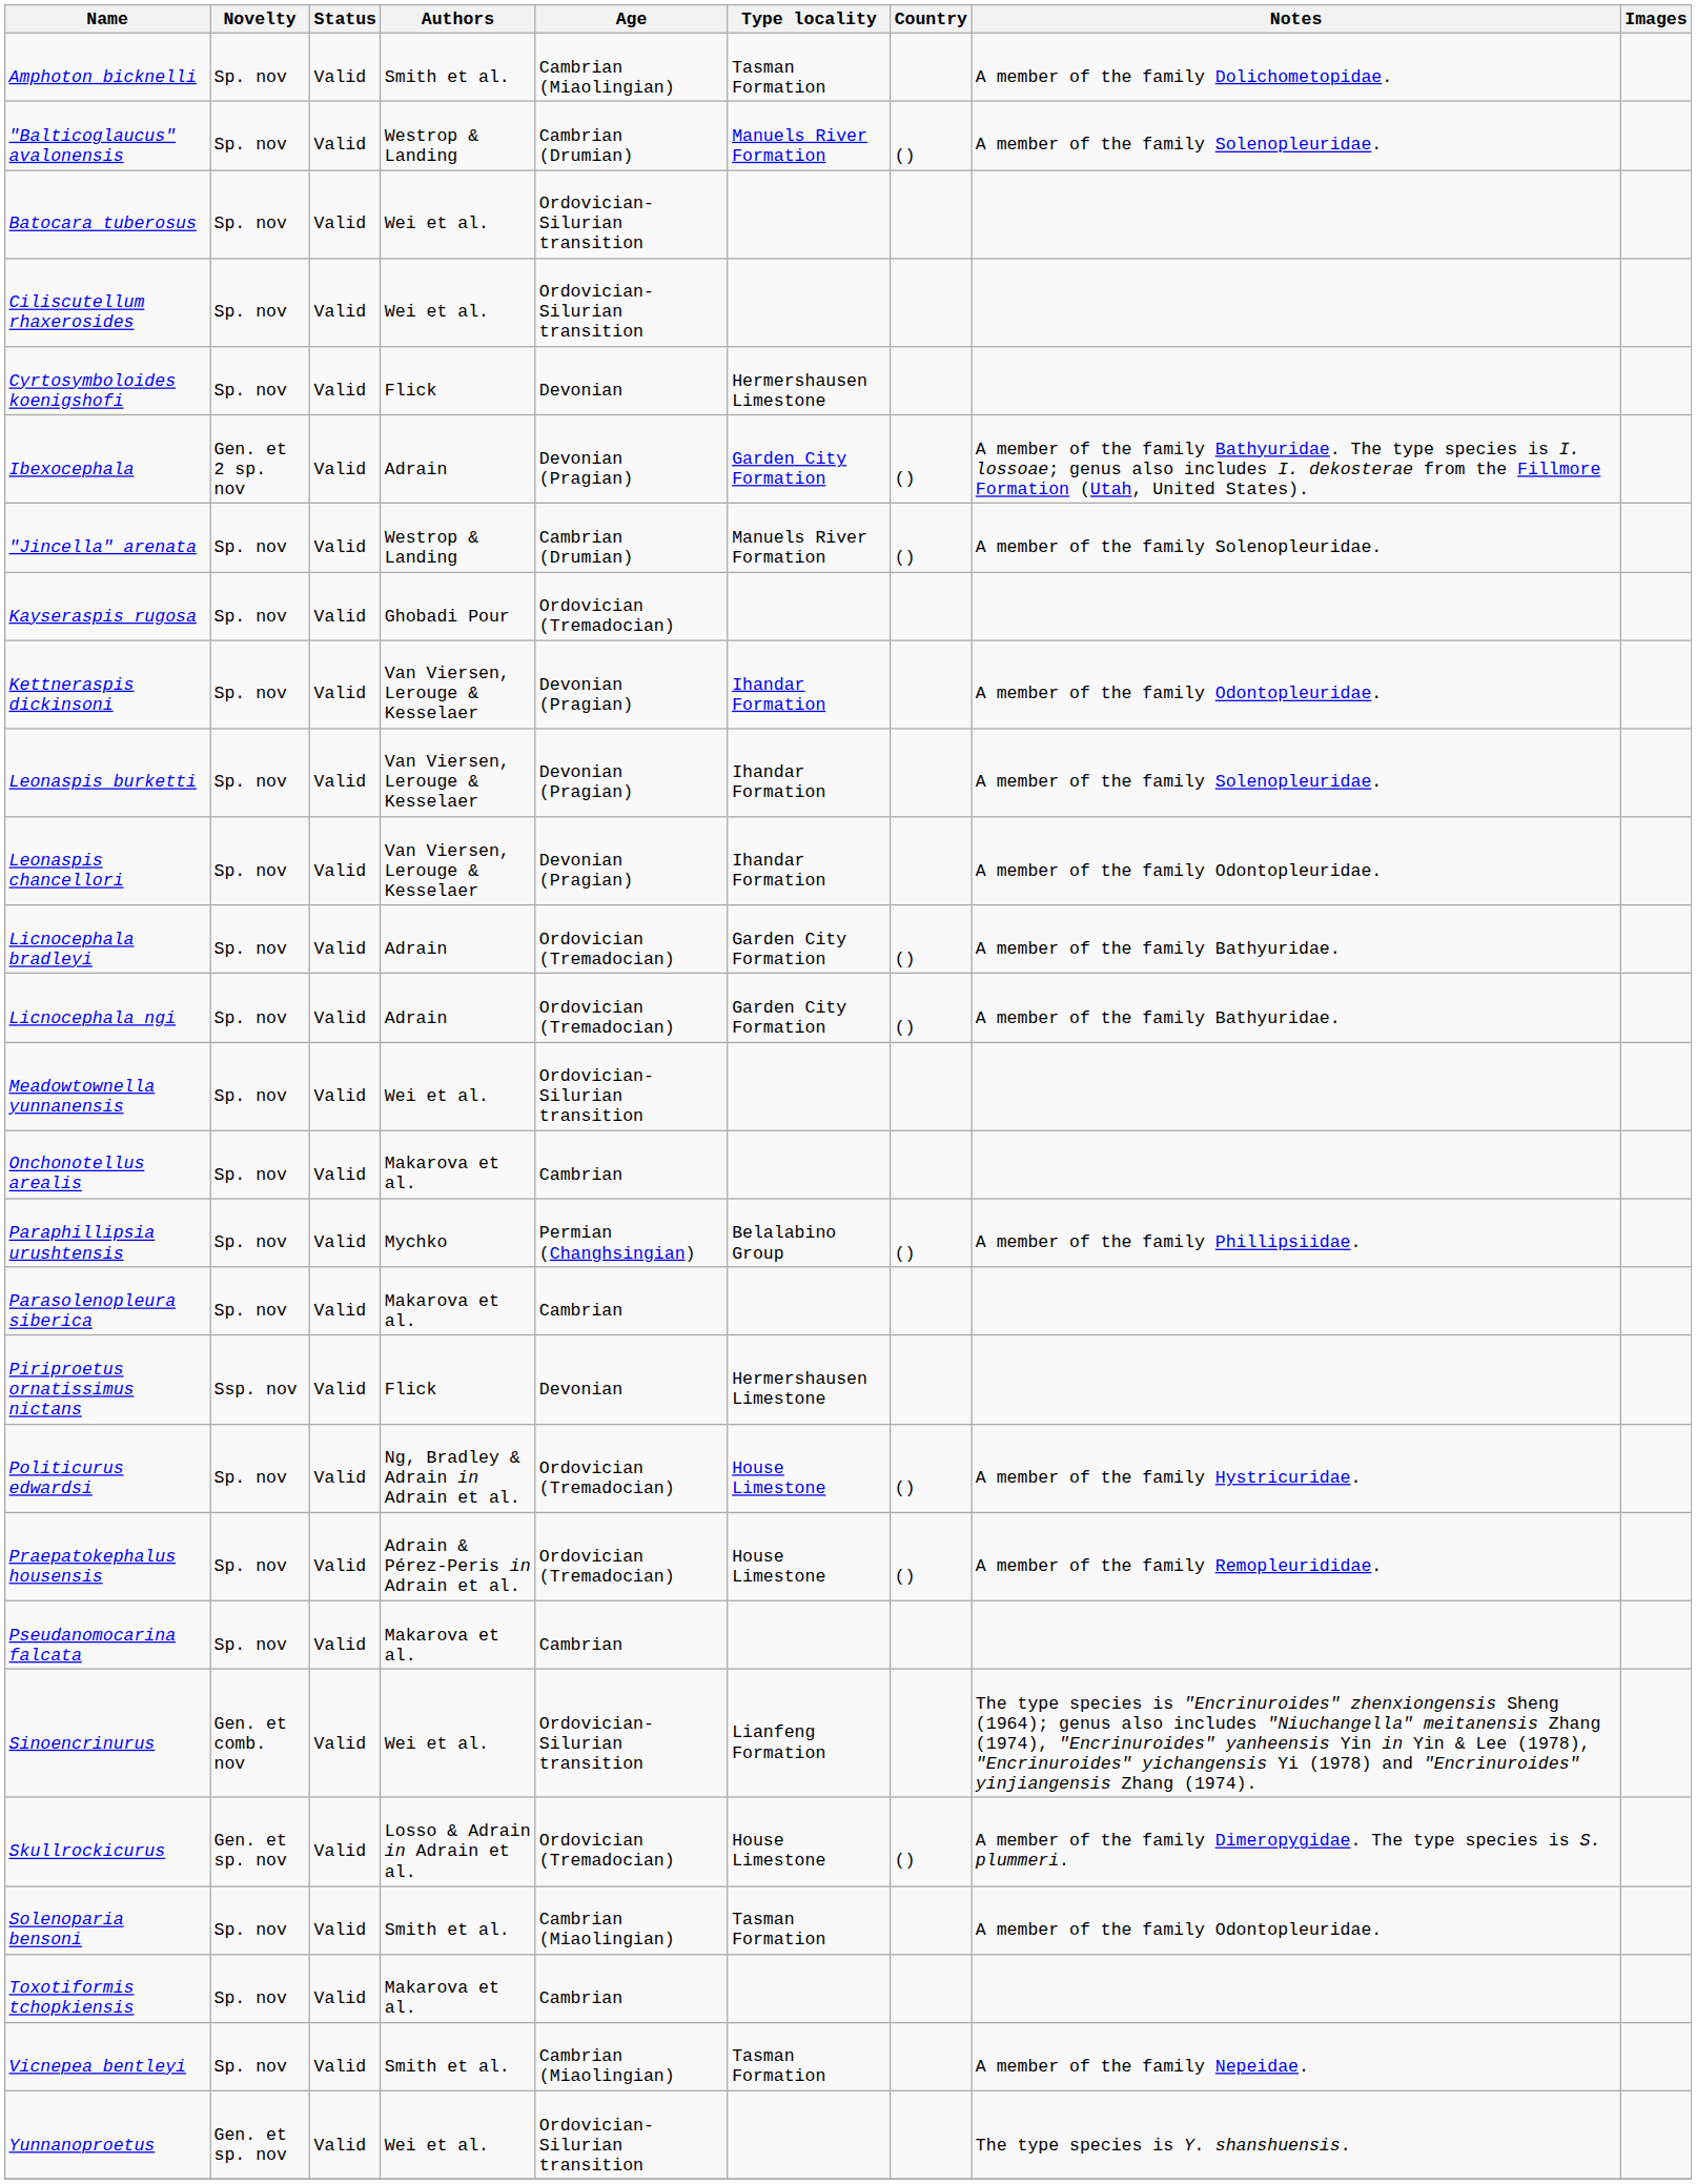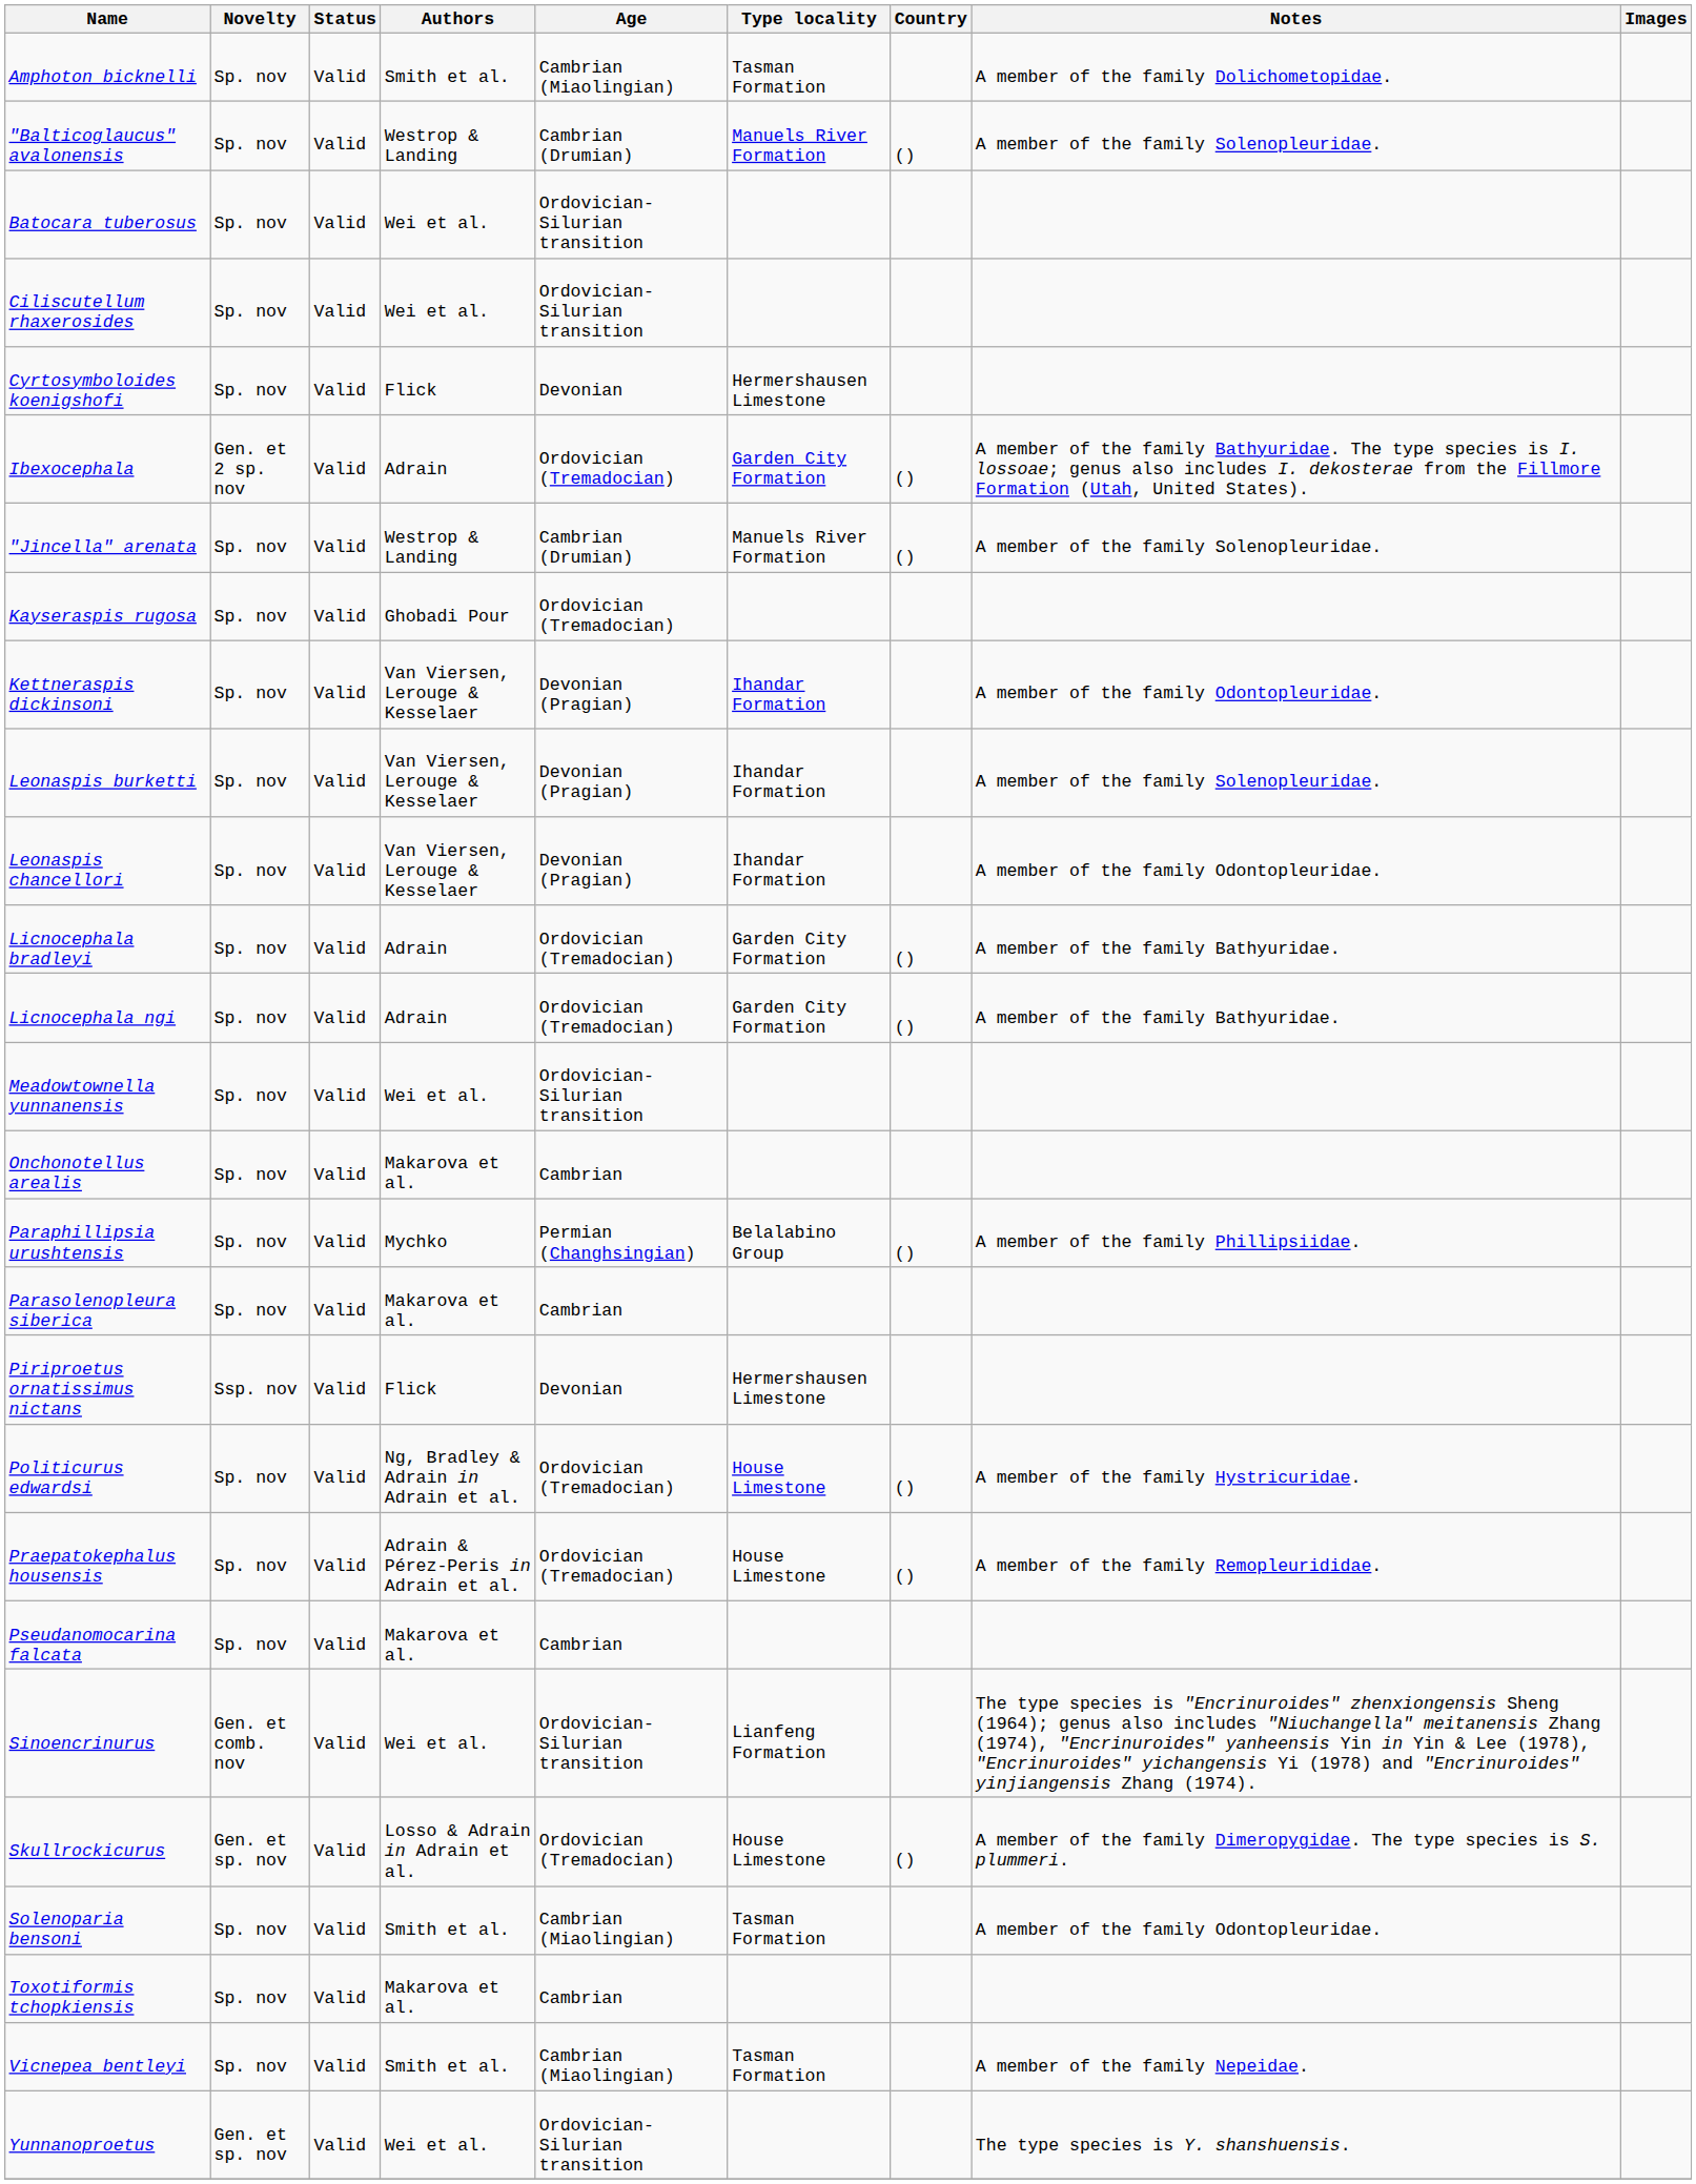Ibexocephala | Age: Devonian (Pragian) -> Ordovician (Tremadocian)
